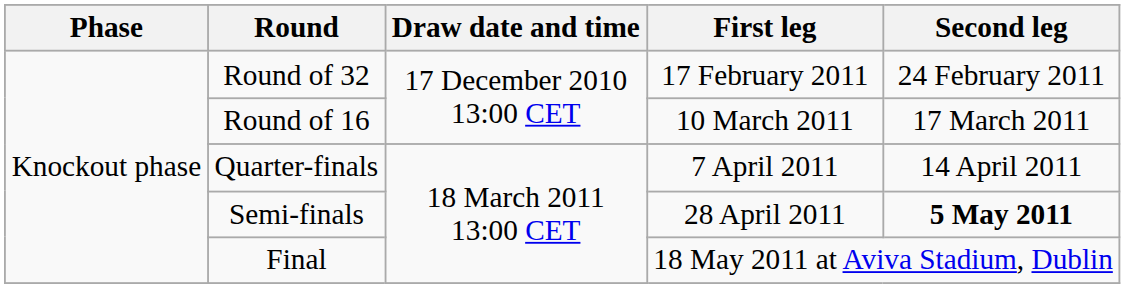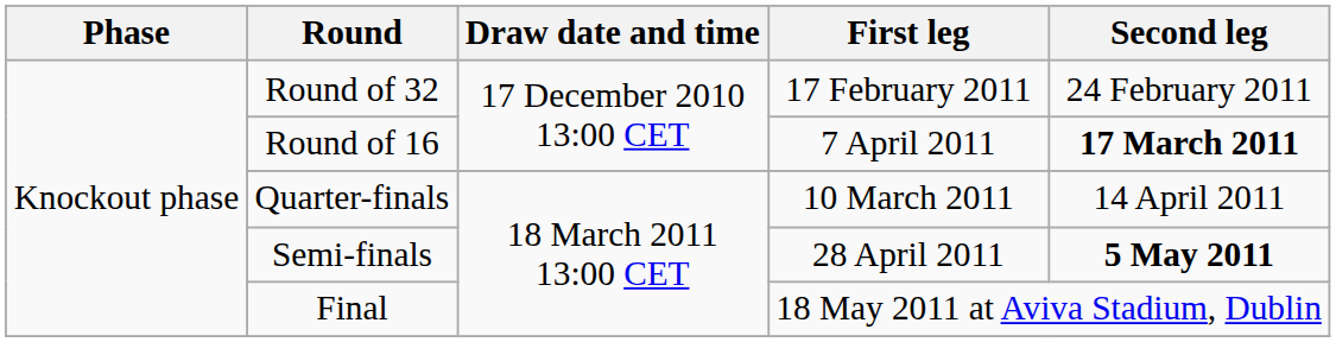Round of 16 | First leg: 10 March 2011 -> 7 April 2011
Round of 16 | Second leg: normal -> bold
Quarter-finals | First leg: 7 April 2011 -> 10 March 2011
